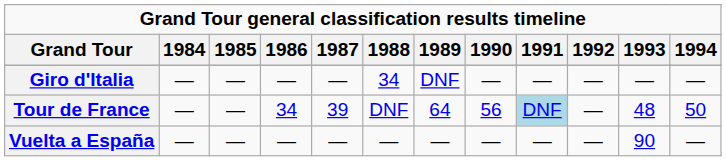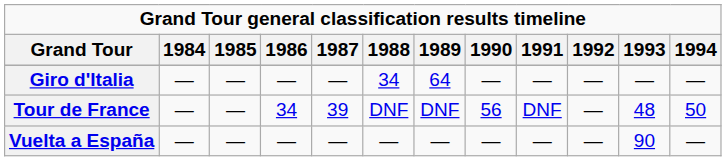Giro d'Italia | 1989: DNF -> 64
Tour de France | 1989: 64 -> DNF
Tour de France | 1991: lightblue background -> no background
